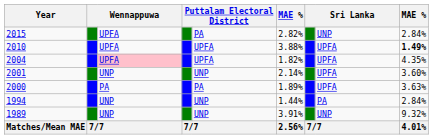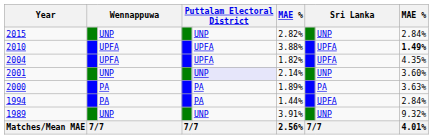2015 | column 3: UPFA -> UNP
2015 | column 5: PA -> UNP
2004 | column 3: pink background -> no background
2001 | column 5: no background -> lavender background
2001 | column 8: UPFA -> UNP
2000 | column 8: UPFA -> PA
1994 | column 3: UNP -> PA
1994 | column 5: UNP -> PA
1994 | column 8: PA -> UPFA
